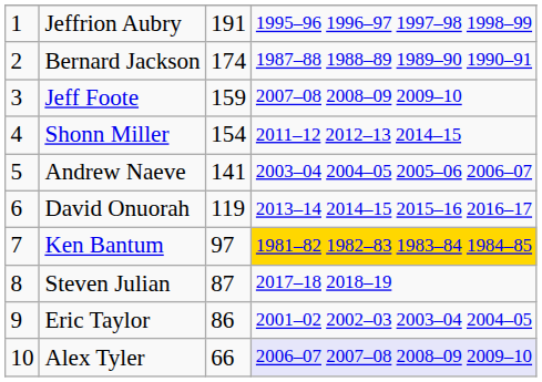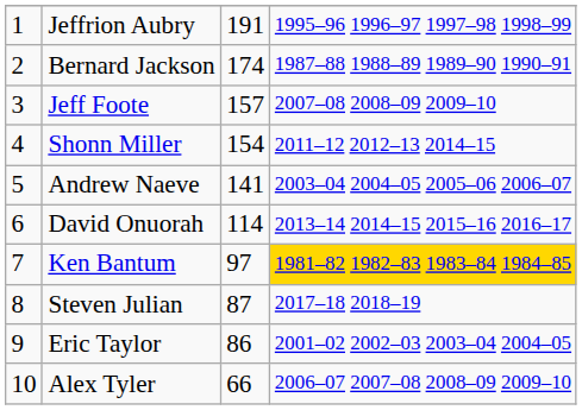Jeff Foote | column 3: 159 -> 157
David Onuorah | column 3: 119 -> 114
Alex Tyler | column 4: lavender background -> no background
